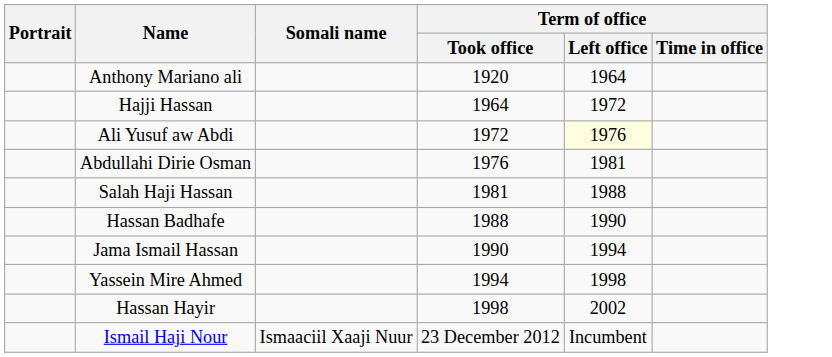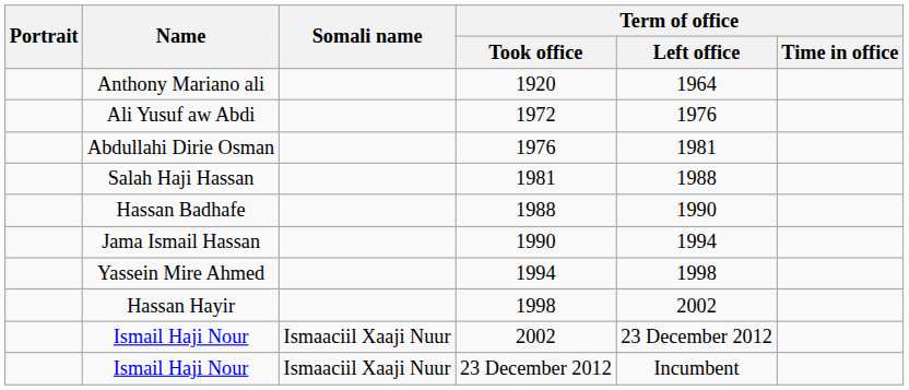- row: Hajji Hassan | 1964 | 1972
Ali Yusuf aw Abdi | Term of office / Left office: lightyellow background -> no background
+ row: Ismail Haji Nour | Ismaaciil Xaaji Nuur | 2002 | 23 December 2012
